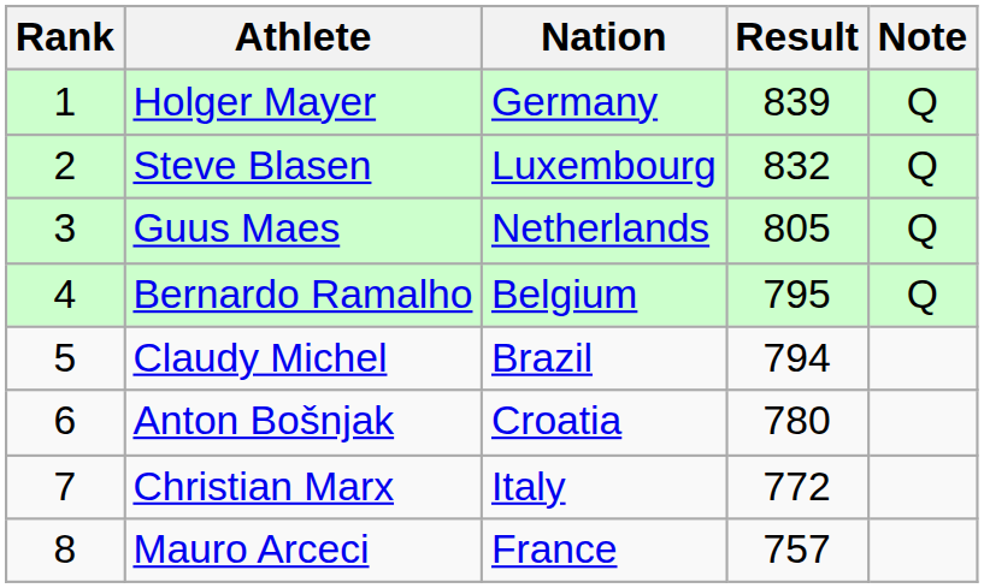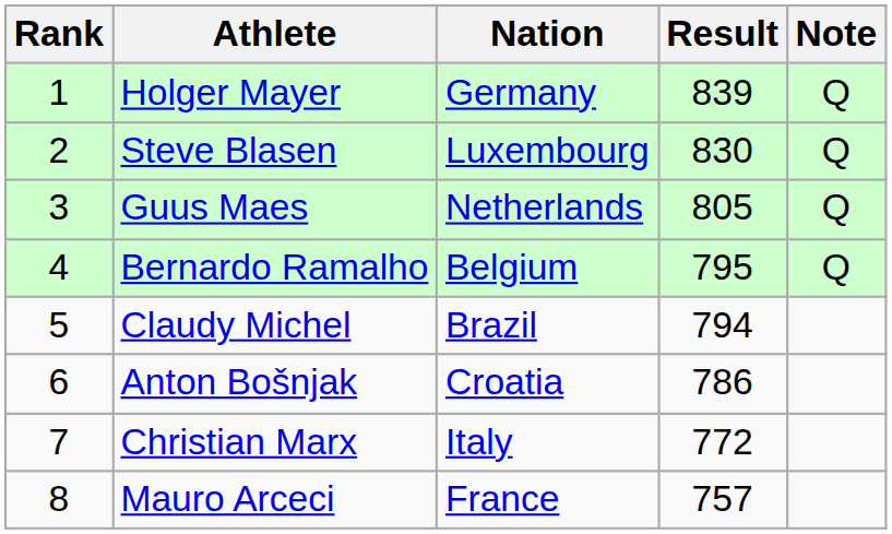Steve Blasen | Result: 832 -> 830
Anton Bošnjak | Result: 780 -> 786
